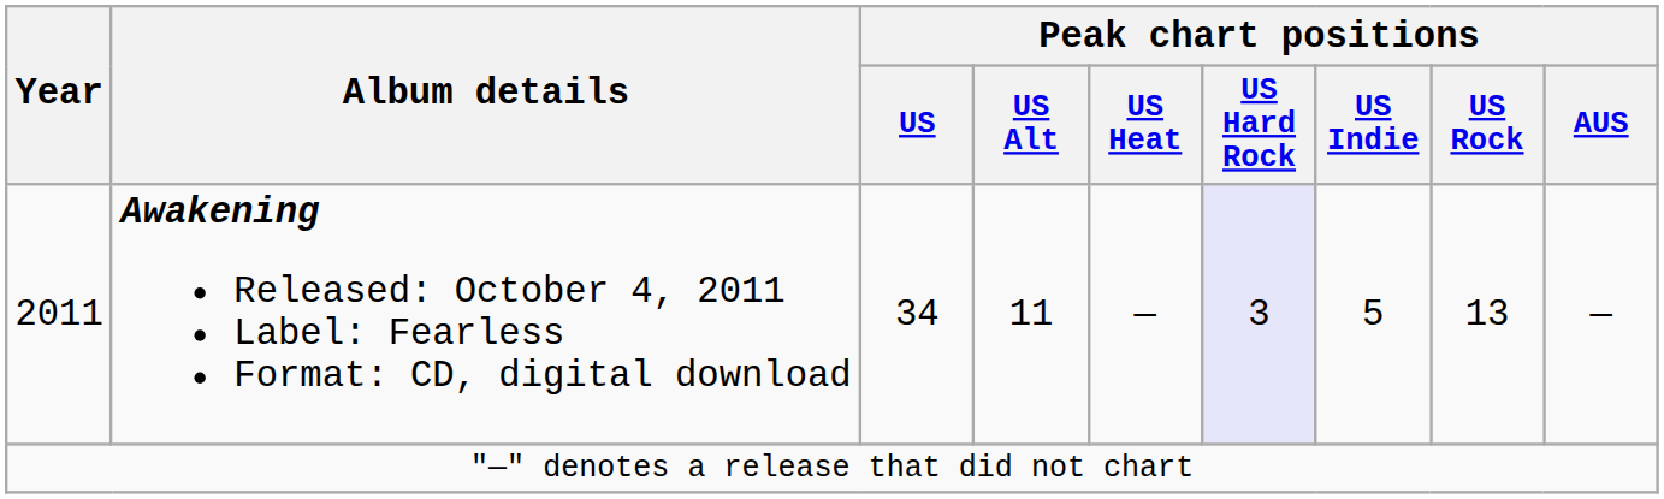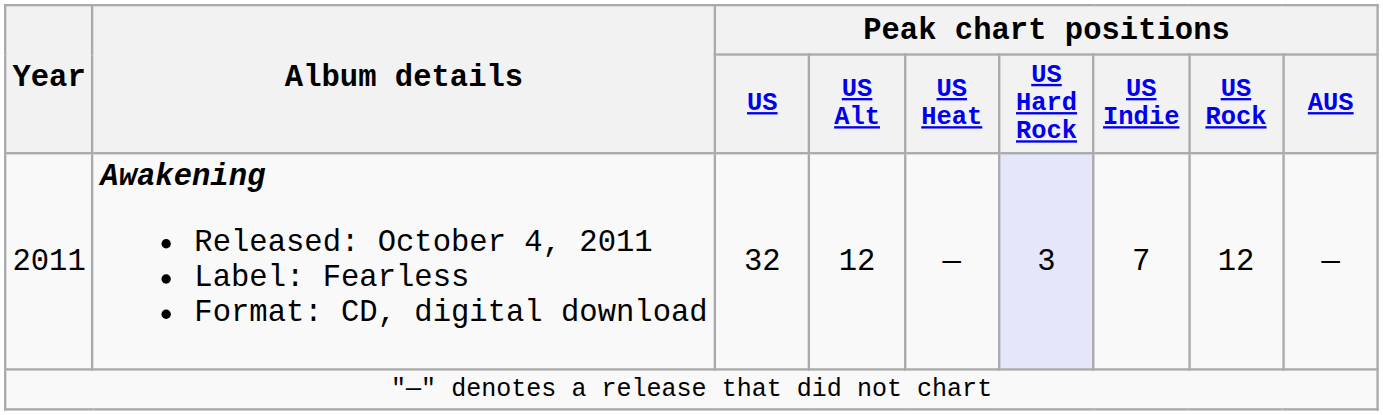2011 | Peak chart positions / US: 34 -> 32
2011 | Peak chart positions / US Alt: 11 -> 12
2011 | Peak chart positions / US Indie: 5 -> 7
2011 | Peak chart positions / US Rock: 13 -> 12
